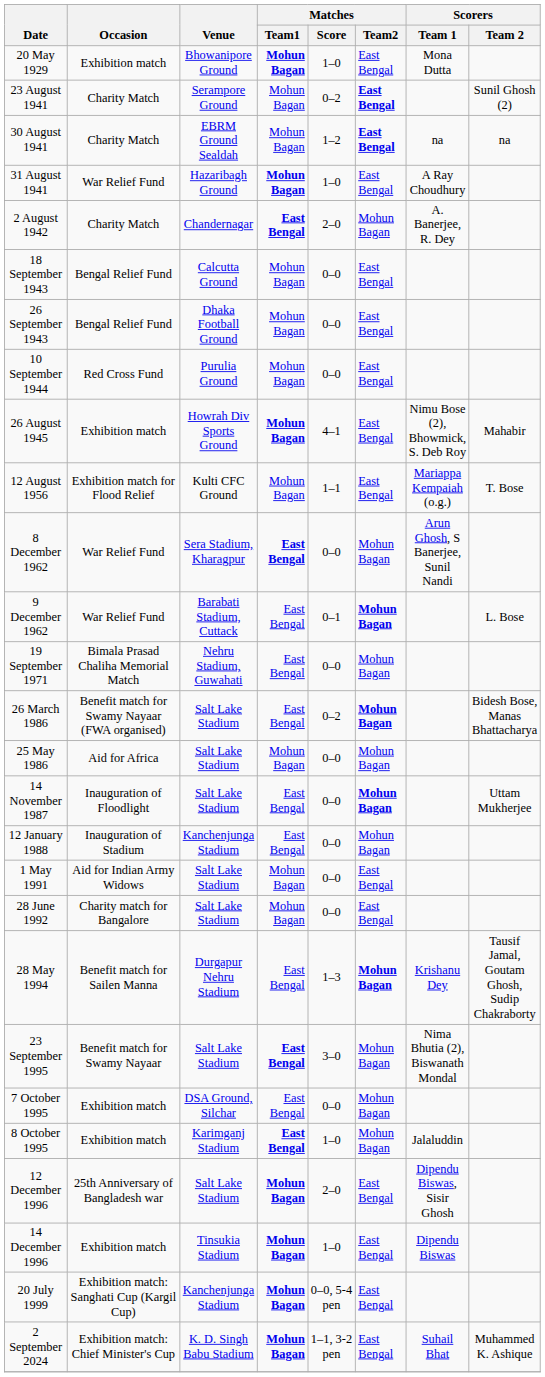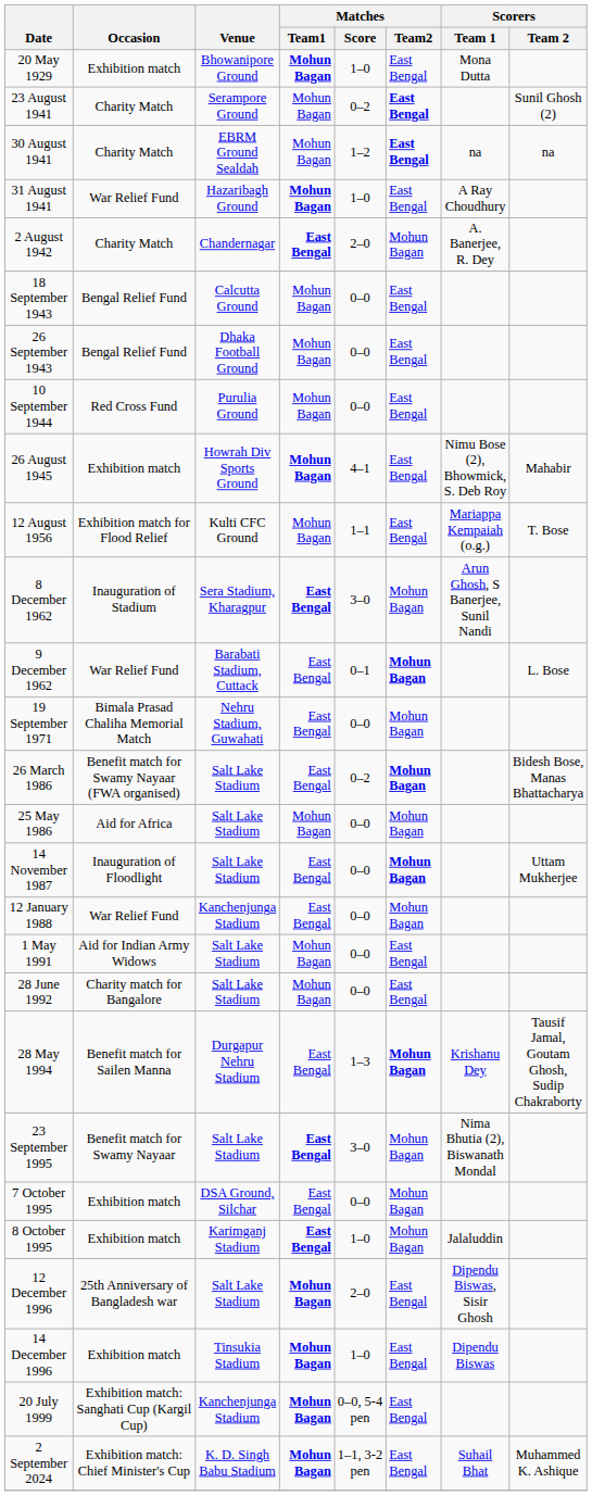8 December 1962 | Occasion: War Relief Fund -> Inauguration of Stadium
8 December 1962 | Matches / Score: 0–0 -> 3–0
12 January 1988 | Occasion: Inauguration of Stadium -> War Relief Fund
